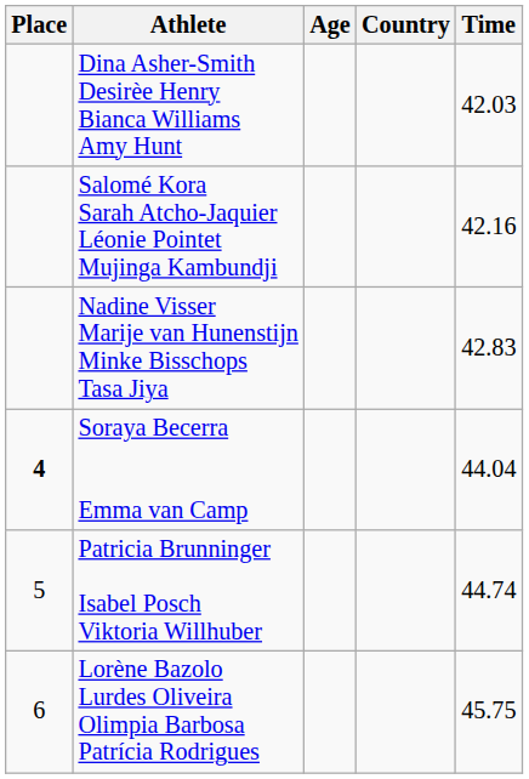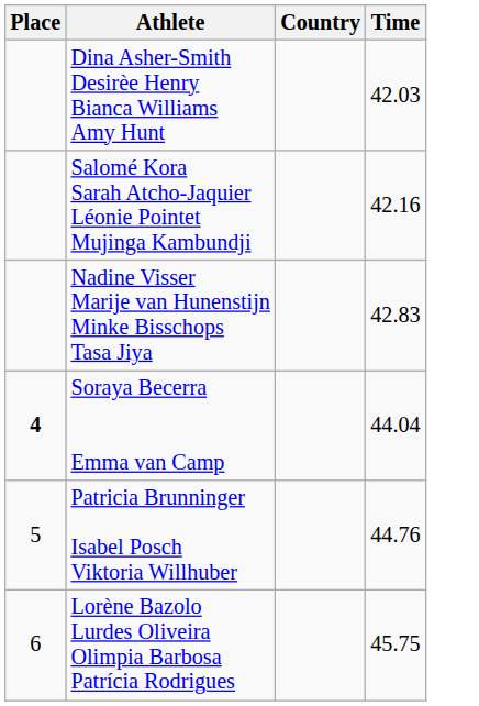- column: Age
Patricia Brunninger Isabel Posch Viktoria Willhuber | Time: 44.74 -> 44.76
